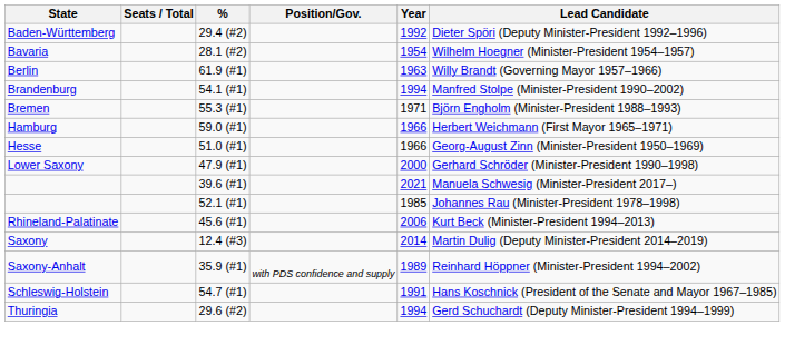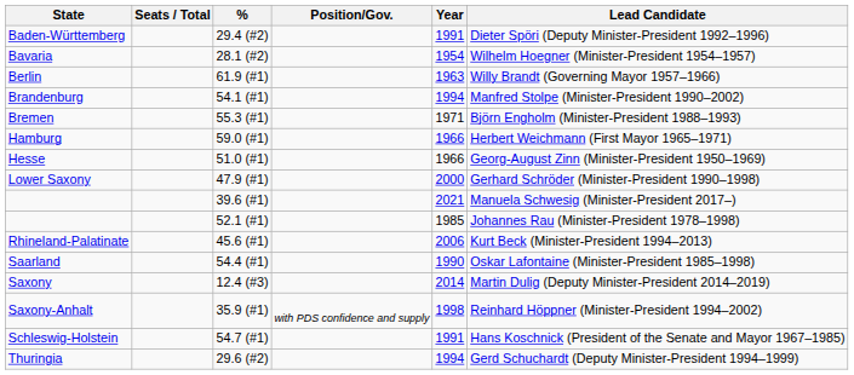Baden-Württemberg | Year: 1992 -> 1991
+ row: Saarland | 54.4 (#1) | 1990 | Oskar Lafontaine (Minister-President 1985–1998)
Saxony-Anhalt | Year: 1989 -> 1998
